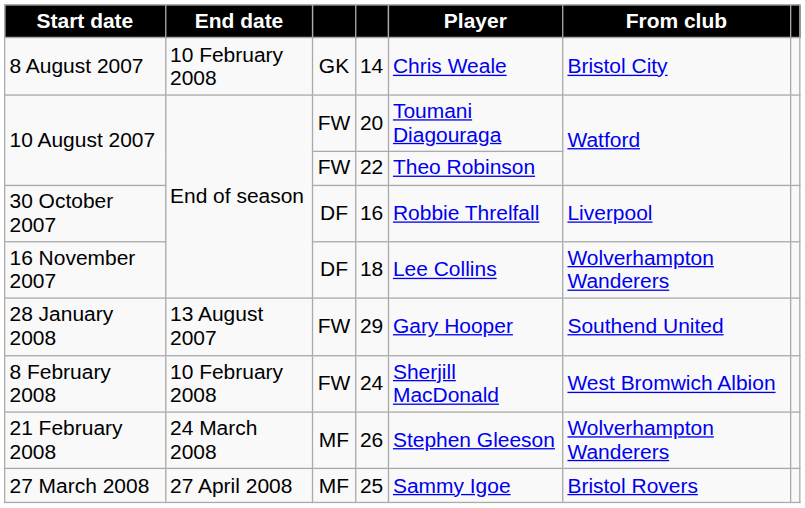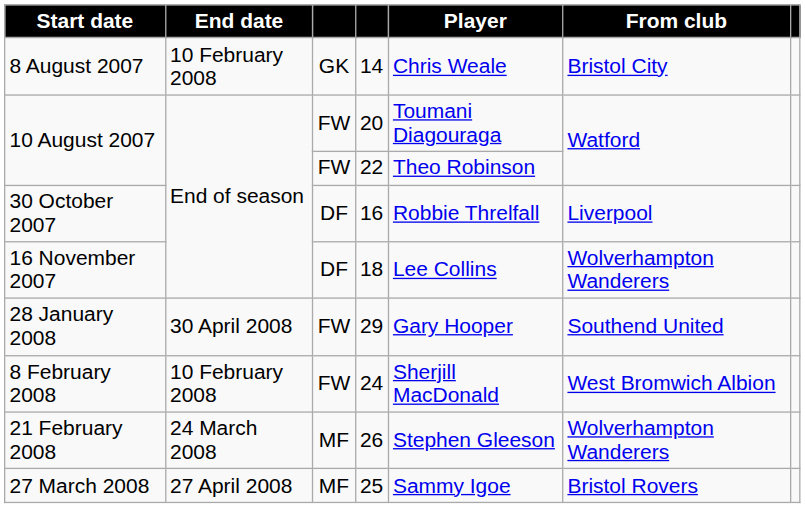29 | End date: 13 August 2007 -> 30 April 2008
